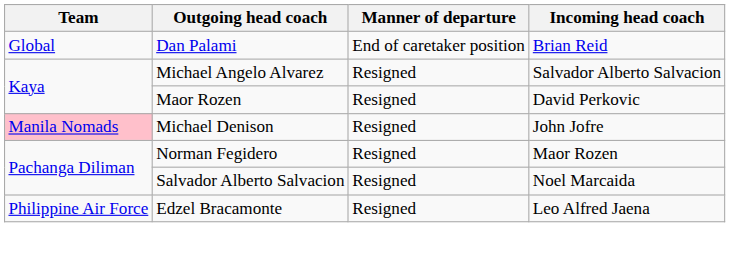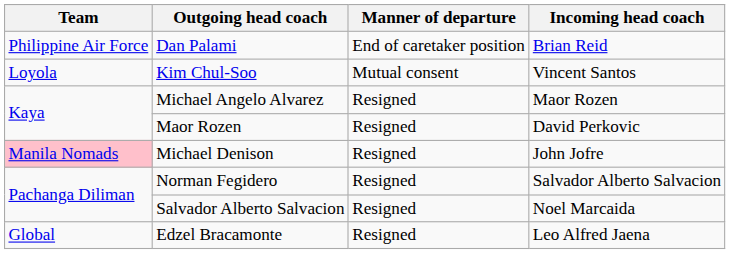Dan Palami | Team: Global -> Philippine Air Force
+ row: Loyola | Kim Chul-Soo | Mutual consent | Vincent Santos
Michael Angelo Alvarez | Incoming head coach: Salvador Alberto Salvacion -> Maor Rozen
Norman Fegidero | Incoming head coach: Maor Rozen -> Salvador Alberto Salvacion
Edzel Bracamonte | Team: Philippine Air Force -> Global
